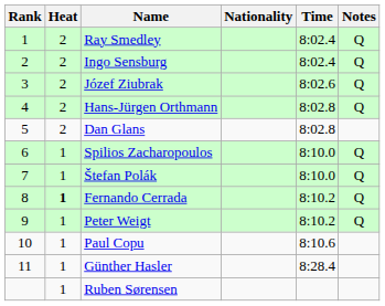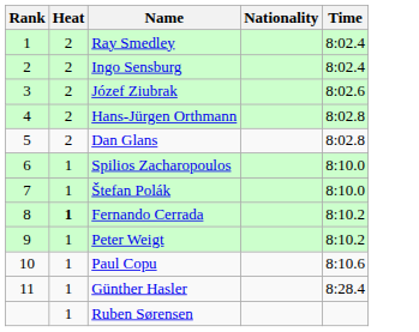- column: Notes | Q | Q | Q | Q | Q | Q | Q | Q
